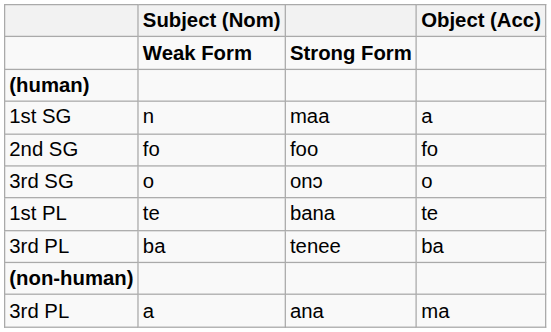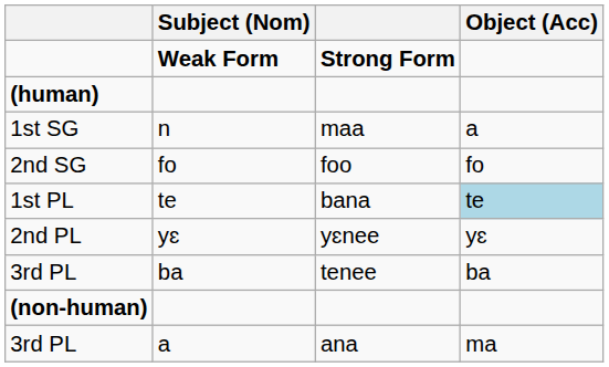- row: 3rd SG | o | onɔ | o
1st PL | Object (Acc): no background -> lightblue background
+ row: 2nd PL | yɛ | yɛnee | yɛ
